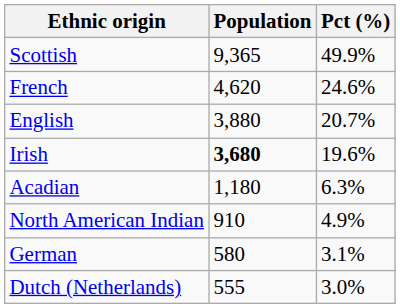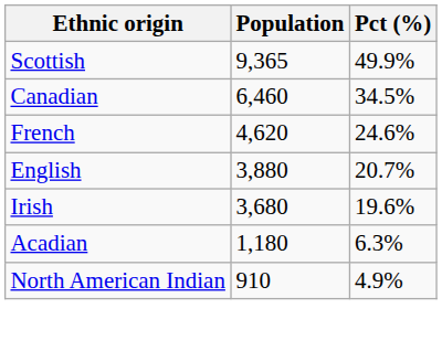+ row: Canadian | 6,460 | 34.5%
Irish | Population: bold -> normal
- row: German | 580 | 3.1%
- row: Dutch (Netherlands) | 555 | 3.0%
